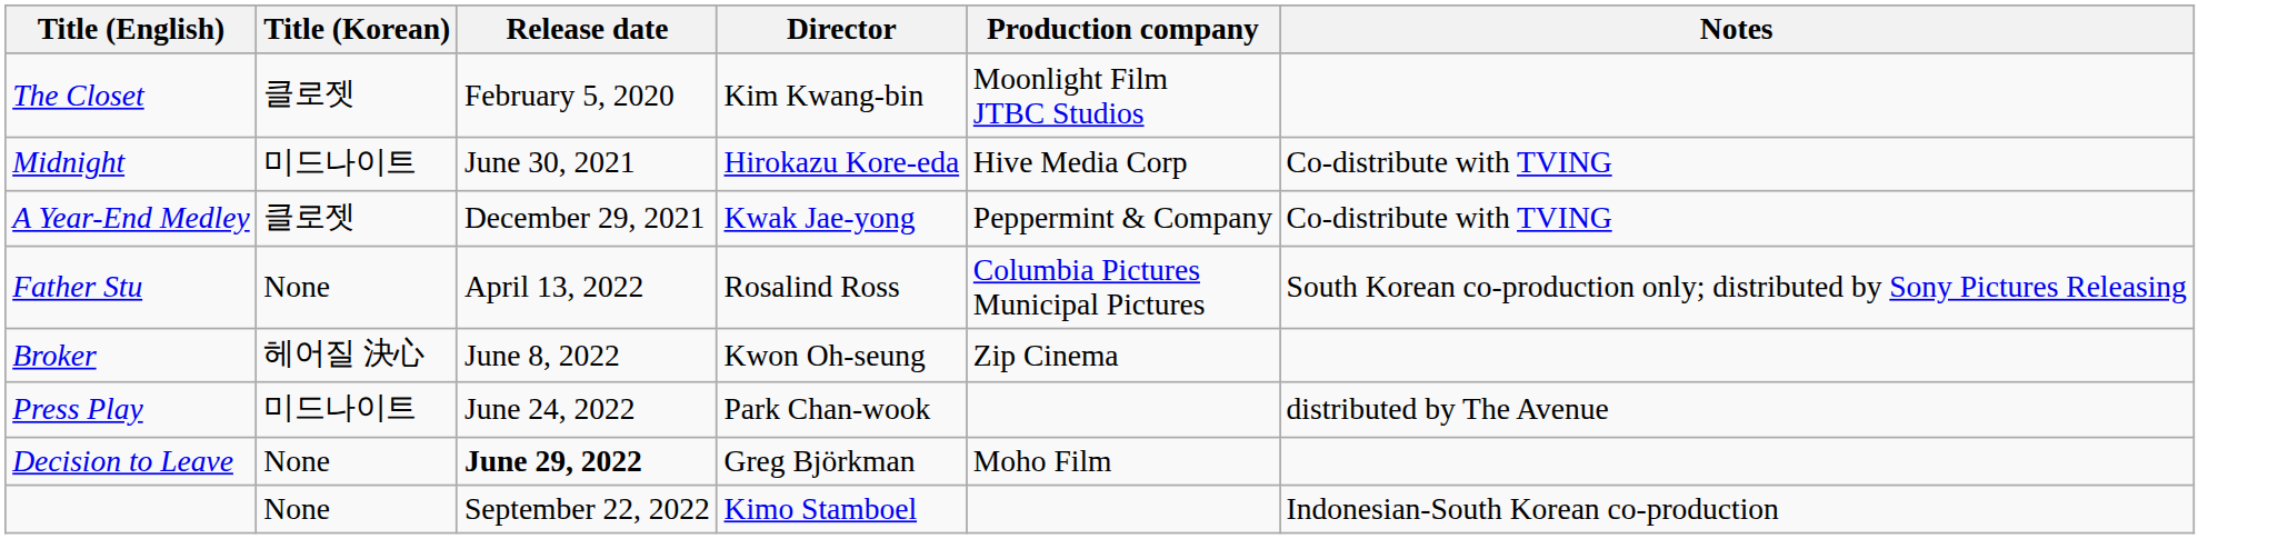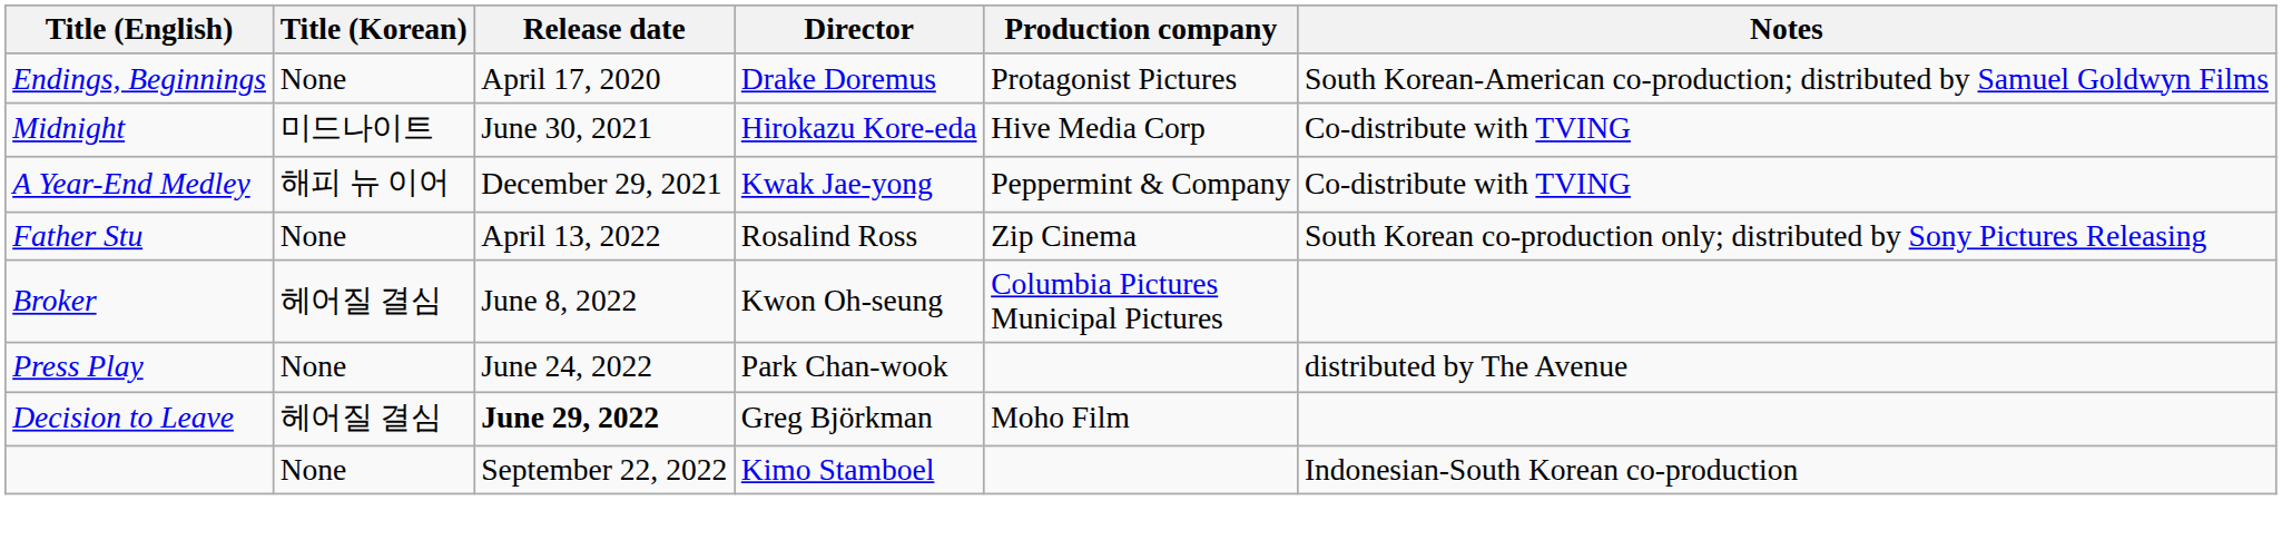- row: The Closet | 클로젯 | February 5, 2020 | Kim Kwang-bin | Moonlight Film JTBC Studios
+ row: Endings, Beginnings | None | April 17, 2020 | Drake Doremus | Protagonist Pictures | South Korean-American co-production; distributed by Samuel Goldwyn Films
A Year-End Medley | Title (Korean): 클로젯 -> 해피 뉴 이어
Father Stu | Production company: Columbia Pictures Municipal Pictures -> Zip Cinema
Broker | Title (Korean): 헤어질 決心 -> 헤어질 결심
Broker | Production company: Zip Cinema -> Columbia Pictures Municipal Pictures
Press Play | Title (Korean): 미드나이트 -> None
Decision to Leave | Title (Korean): None -> 헤어질 결심
